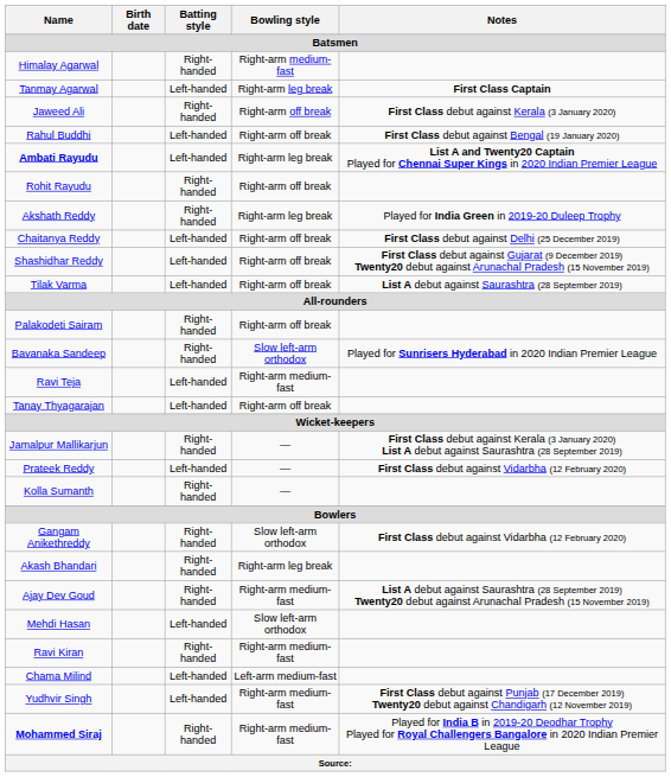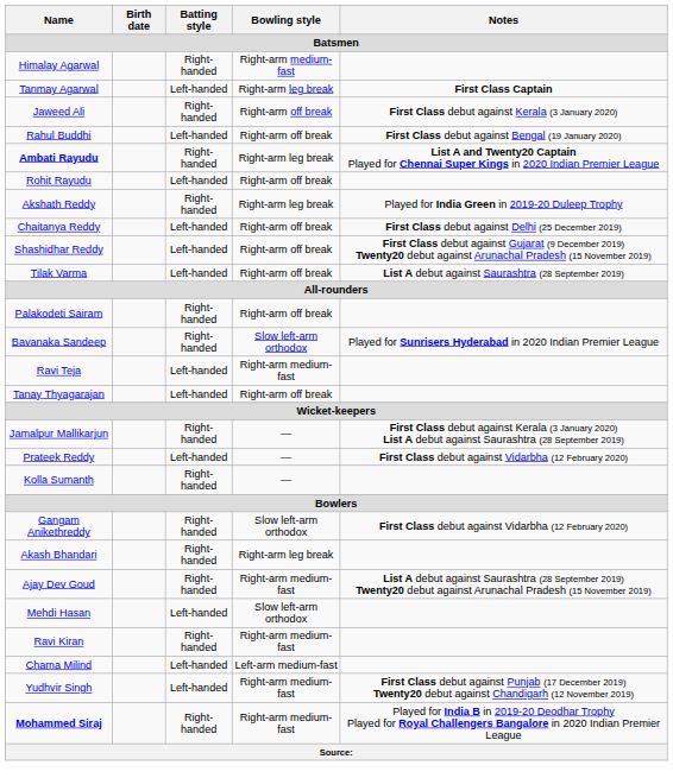Ambati Rayudu | Batting style / Batsmen: Left-handed -> Right-handed
Rohit Rayudu | Batting style / Batsmen: Right-handed -> Left-handed
